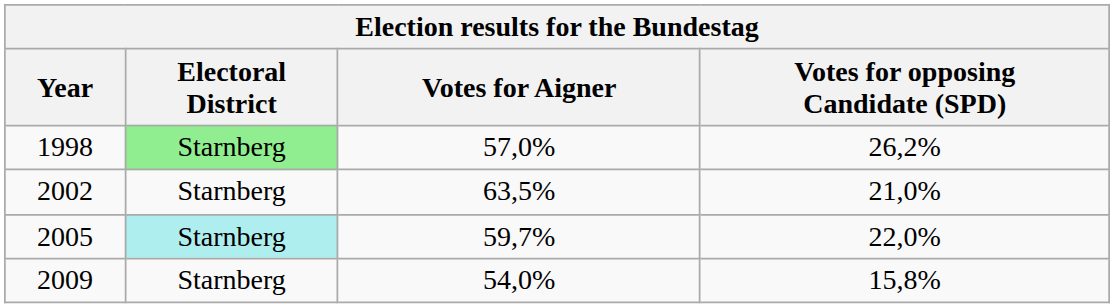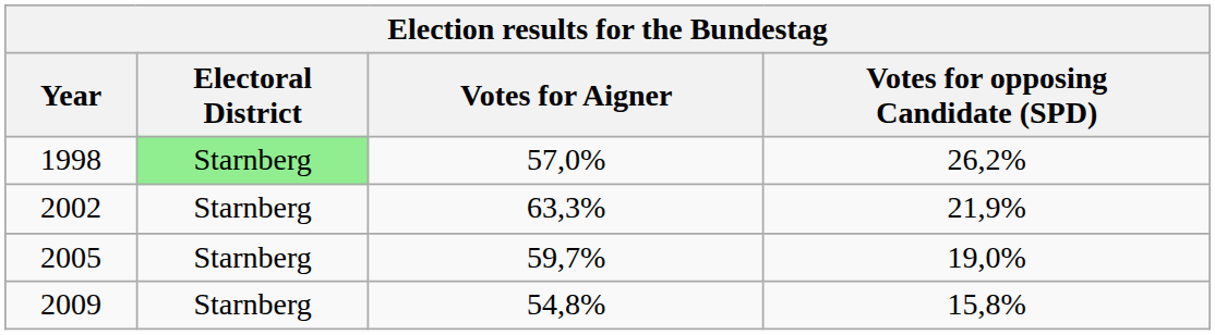2002 | Votes for Aigner: 63,5% -> 63,3%
2002 | Votes for opposing Candidate (SPD): 21,0% -> 21,9%
2005 | Electoral District: paleturquoise background -> no background
2005 | Votes for opposing Candidate (SPD): 22,0% -> 19,0%
2009 | Votes for Aigner: 54,0% -> 54,8%
